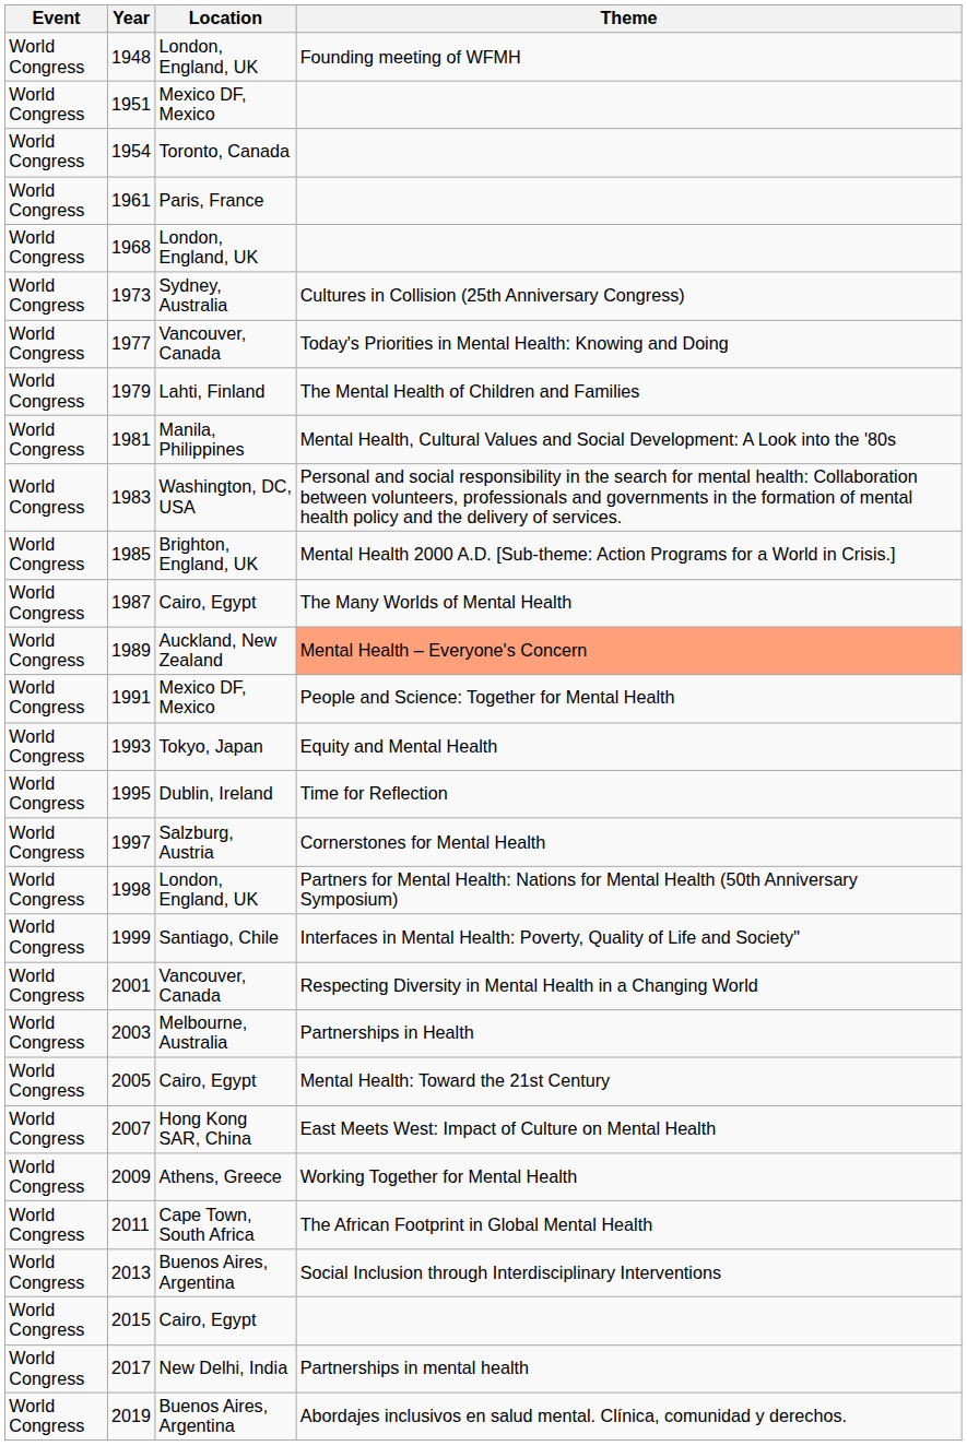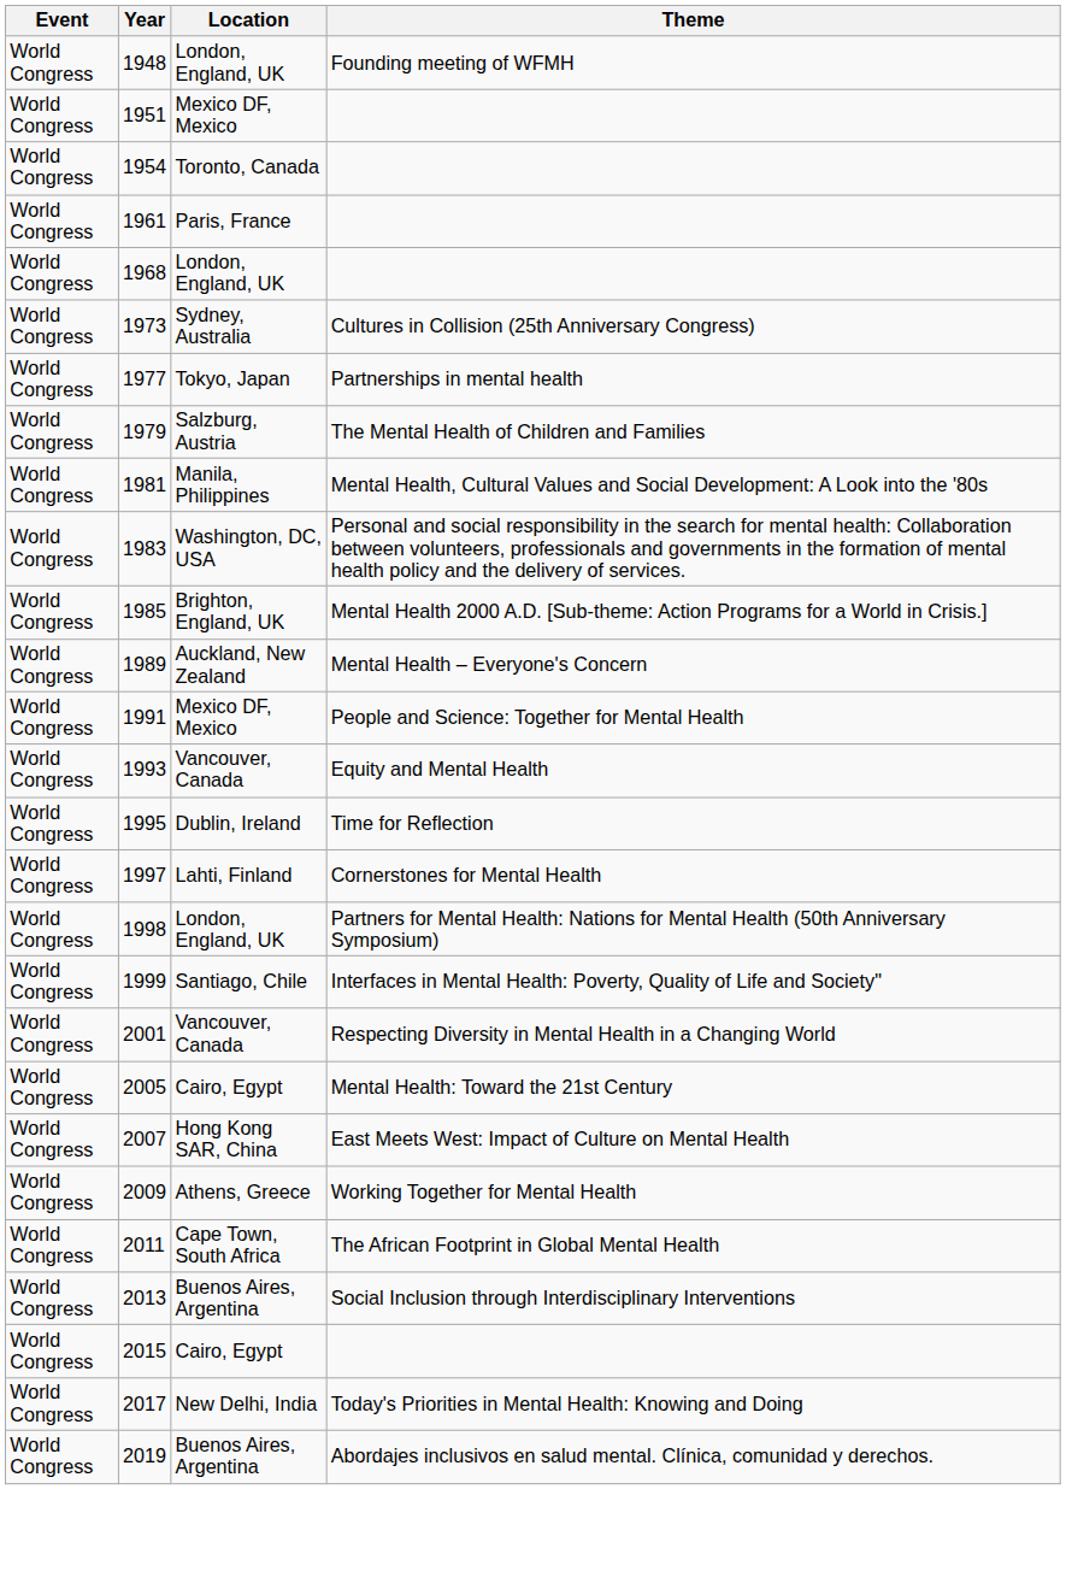1977 | Location: Vancouver, Canada -> Tokyo, Japan
1977 | Theme: Today's Priorities in Mental Health: Knowing and Doing -> Partnerships in mental health
1979 | Location: Lahti, Finland -> Salzburg, Austria
- row: World Congress | 1987 | Cairo, Egypt | The Many Worlds of Mental Health
1989 | Theme: lightsalmon background -> no background
1993 | Location: Tokyo, Japan -> Vancouver, Canada
1997 | Location: Salzburg, Austria -> Lahti, Finland
- row: World Congress | 2003 | Melbourne, Australia | Partnerships in Health
2017 | Theme: Partnerships in mental health -> Today's Priorities in Mental Health: Knowing and Doing
